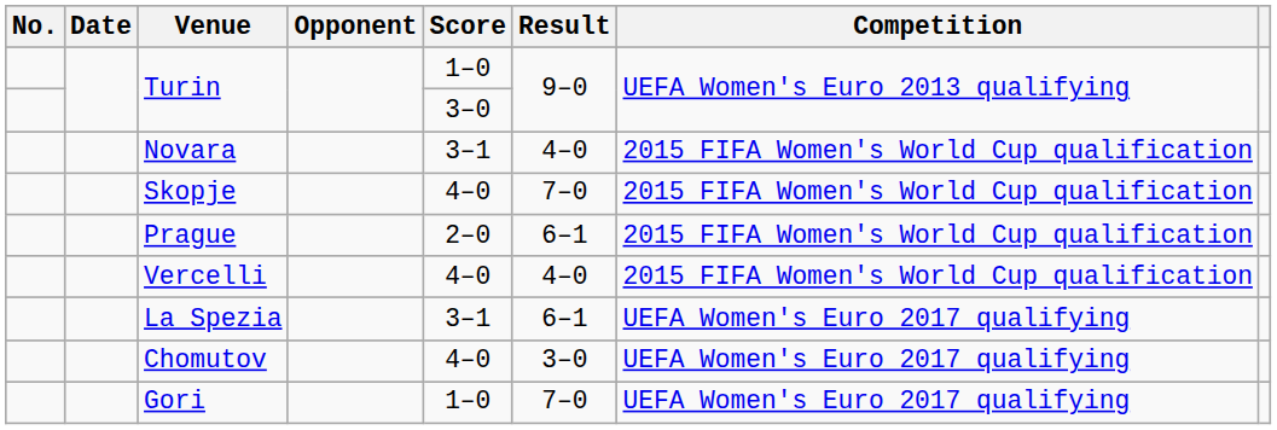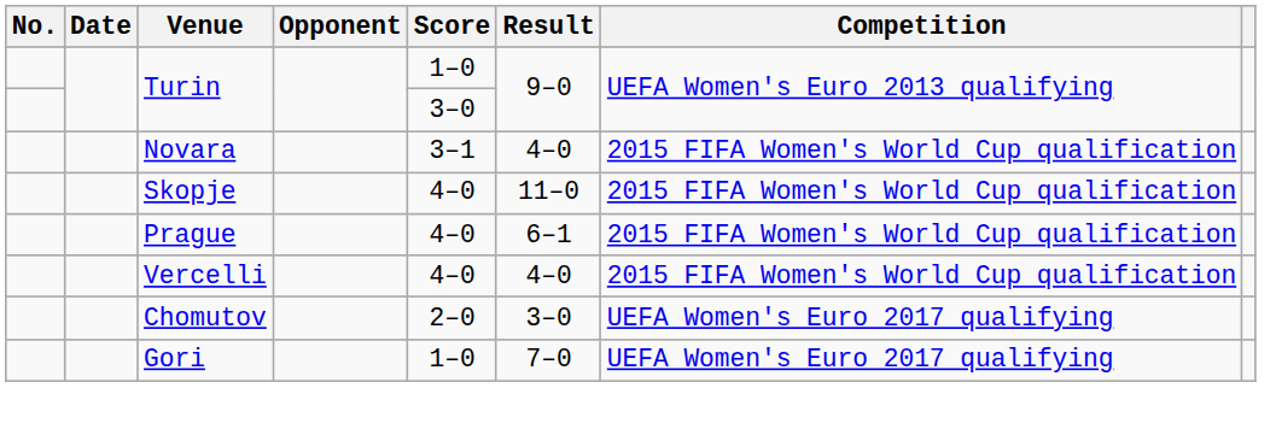Skopje | Result: 7–0 -> 11–0
Prague | Score: 2–0 -> 4–0
- row: La Spezia | 3–1 | 6–1 | UEFA Women's Euro 2017 qualifying
Chomutov | Score: 4–0 -> 2–0
